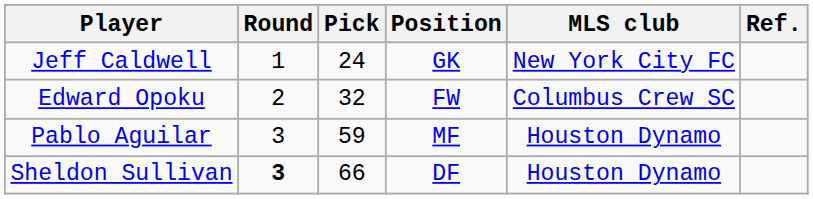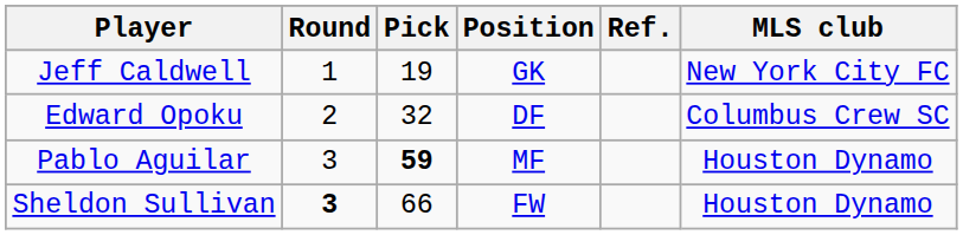columns swapped: MLS club <-> Ref.
Jeff Caldwell | Pick: 24 -> 19
Edward Opoku | Position: FW -> DF
Pablo Aguilar | Pick: normal -> bold
Sheldon Sullivan | Position: DF -> FW
